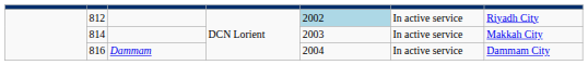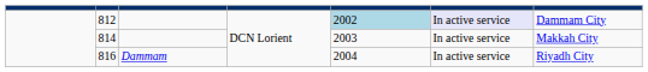812 | column 6: no background -> lavender background
812 | column 7: Riyadh City -> Dammam City
816 | column 7: Dammam City -> Riyadh City
